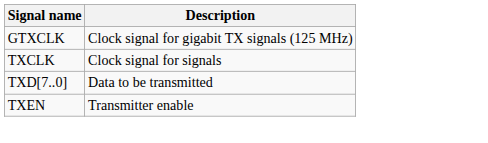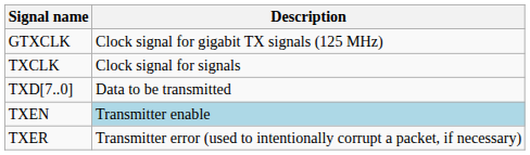TXEN | Description: no background -> lightblue background
+ row: TXER | Transmitter error (used to intentionally corrupt a packet, if necessary)
